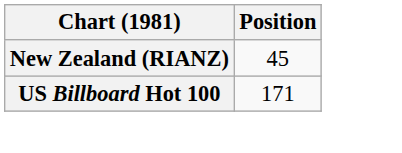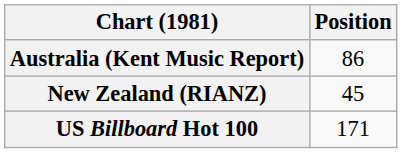+ row: Australia (Kent Music Report) | 86
